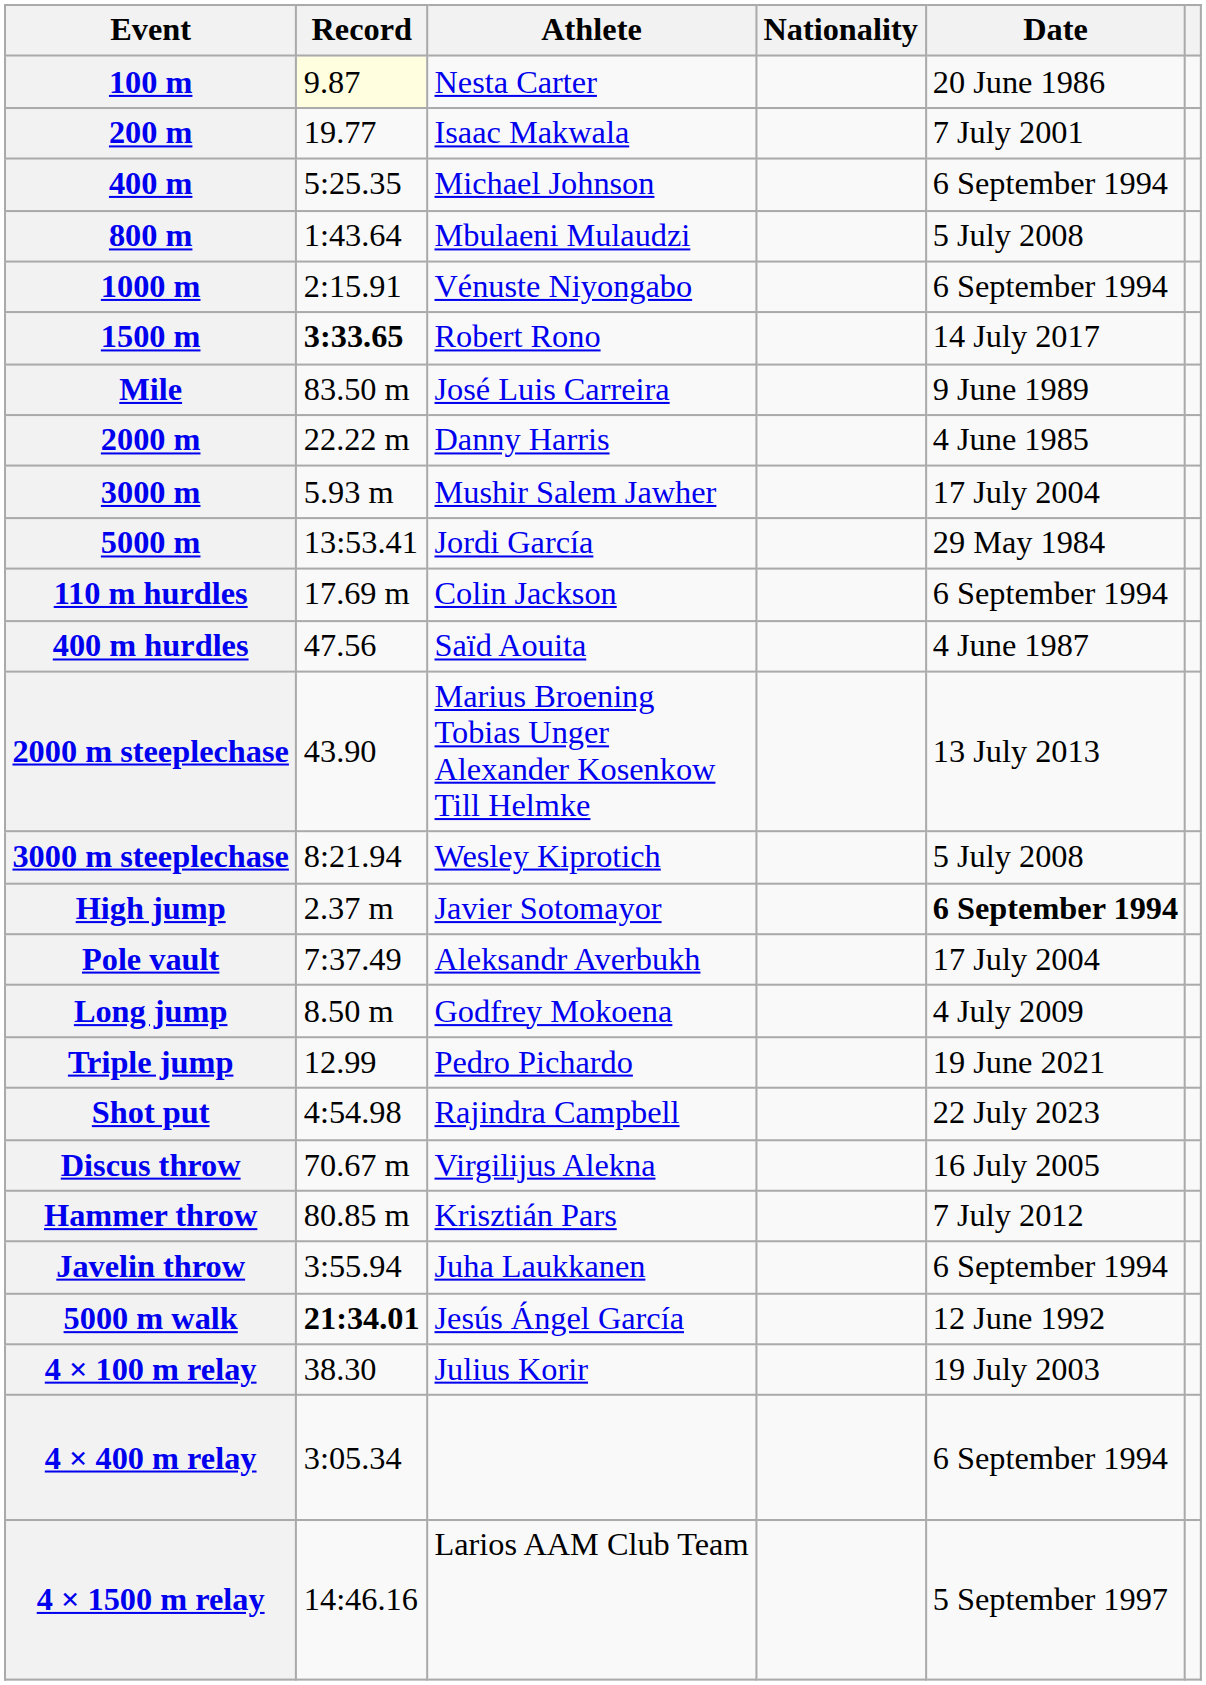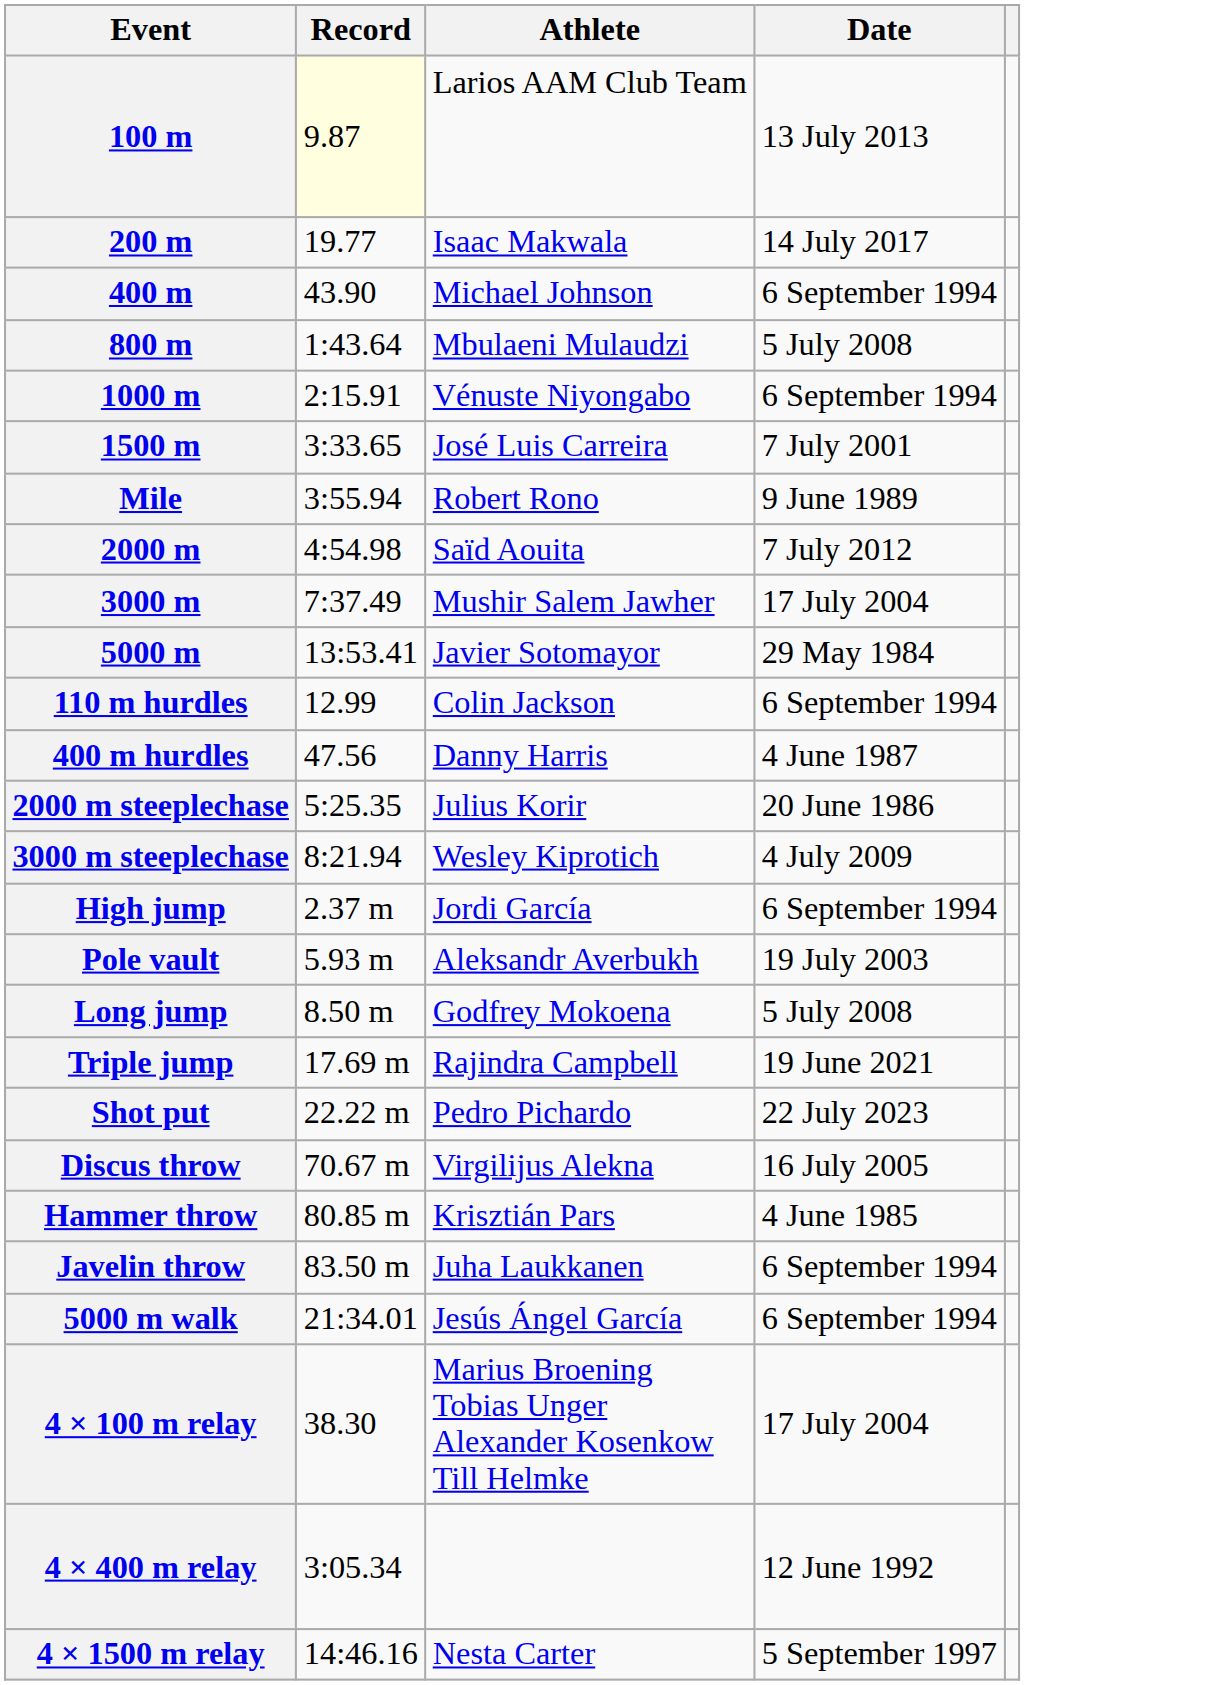- column: Nationality
100 m | Athlete: Nesta Carter -> Larios AAM Club Team
100 m | Date: 20 June 1986 -> 13 July 2013
200 m | Date: 7 July 2001 -> 14 July 2017
400 m | Record: 5:25.35 -> 43.90
1500 m | Record: bold -> normal
1500 m | Athlete: Robert Rono -> José Luis Carreira
1500 m | Date: 14 July 2017 -> 7 July 2001
Mile | Record: 83.50 m -> 3:55.94
Mile | Athlete: José Luis Carreira -> Robert Rono
2000 m | Record: 22.22 m -> 4:54.98
2000 m | Athlete: Danny Harris -> Saïd Aouita
2000 m | Date: 4 June 1985 -> 7 July 2012
3000 m | Record: 5.93 m -> 7:37.49
5000 m | Athlete: Jordi García -> Javier Sotomayor
110 m hurdles | Record: 17.69 m -> 12.99
400 m hurdles | Athlete: Saïd Aouita -> Danny Harris
2000 m steeplechase | Record: 43.90 -> 5:25.35
2000 m steeplechase | Athlete: Marius Broening Tobias Unger Alexander Kosenkow Till Helmke -> Julius Korir
2000 m steeplechase | Date: 13 July 2013 -> 20 June 1986
3000 m steeplechase | Date: 5 July 2008 -> 4 July 2009
High jump | Athlete: Javier Sotomayor -> Jordi García
High jump | Date: bold -> normal
Pole vault | Record: 7:37.49 -> 5.93 m
Pole vault | Date: 17 July 2004 -> 19 July 2003
Long jump | Date: 4 July 2009 -> 5 July 2008
Triple jump | Record: 12.99 -> 17.69 m
Triple jump | Athlete: Pedro Pichardo -> Rajindra Campbell
Shot put | Record: 4:54.98 -> 22.22 m
Shot put | Athlete: Rajindra Campbell -> Pedro Pichardo
Hammer throw | Date: 7 July 2012 -> 4 June 1985
Javelin throw | Record: 3:55.94 -> 83.50 m
5000 m walk | Record: bold -> normal
5000 m walk | Date: 12 June 1992 -> 6 September 1994
4 × 100 m relay | Athlete: Julius Korir -> Marius Broening Tobias Unger Alexander Kosenkow Till Helmke
4 × 100 m relay | Date: 19 July 2003 -> 17 July 2004
4 × 400 m relay | Date: 6 September 1994 -> 12 June 1992
4 × 1500 m relay | Athlete: Larios AAM Club Team -> Nesta Carter
